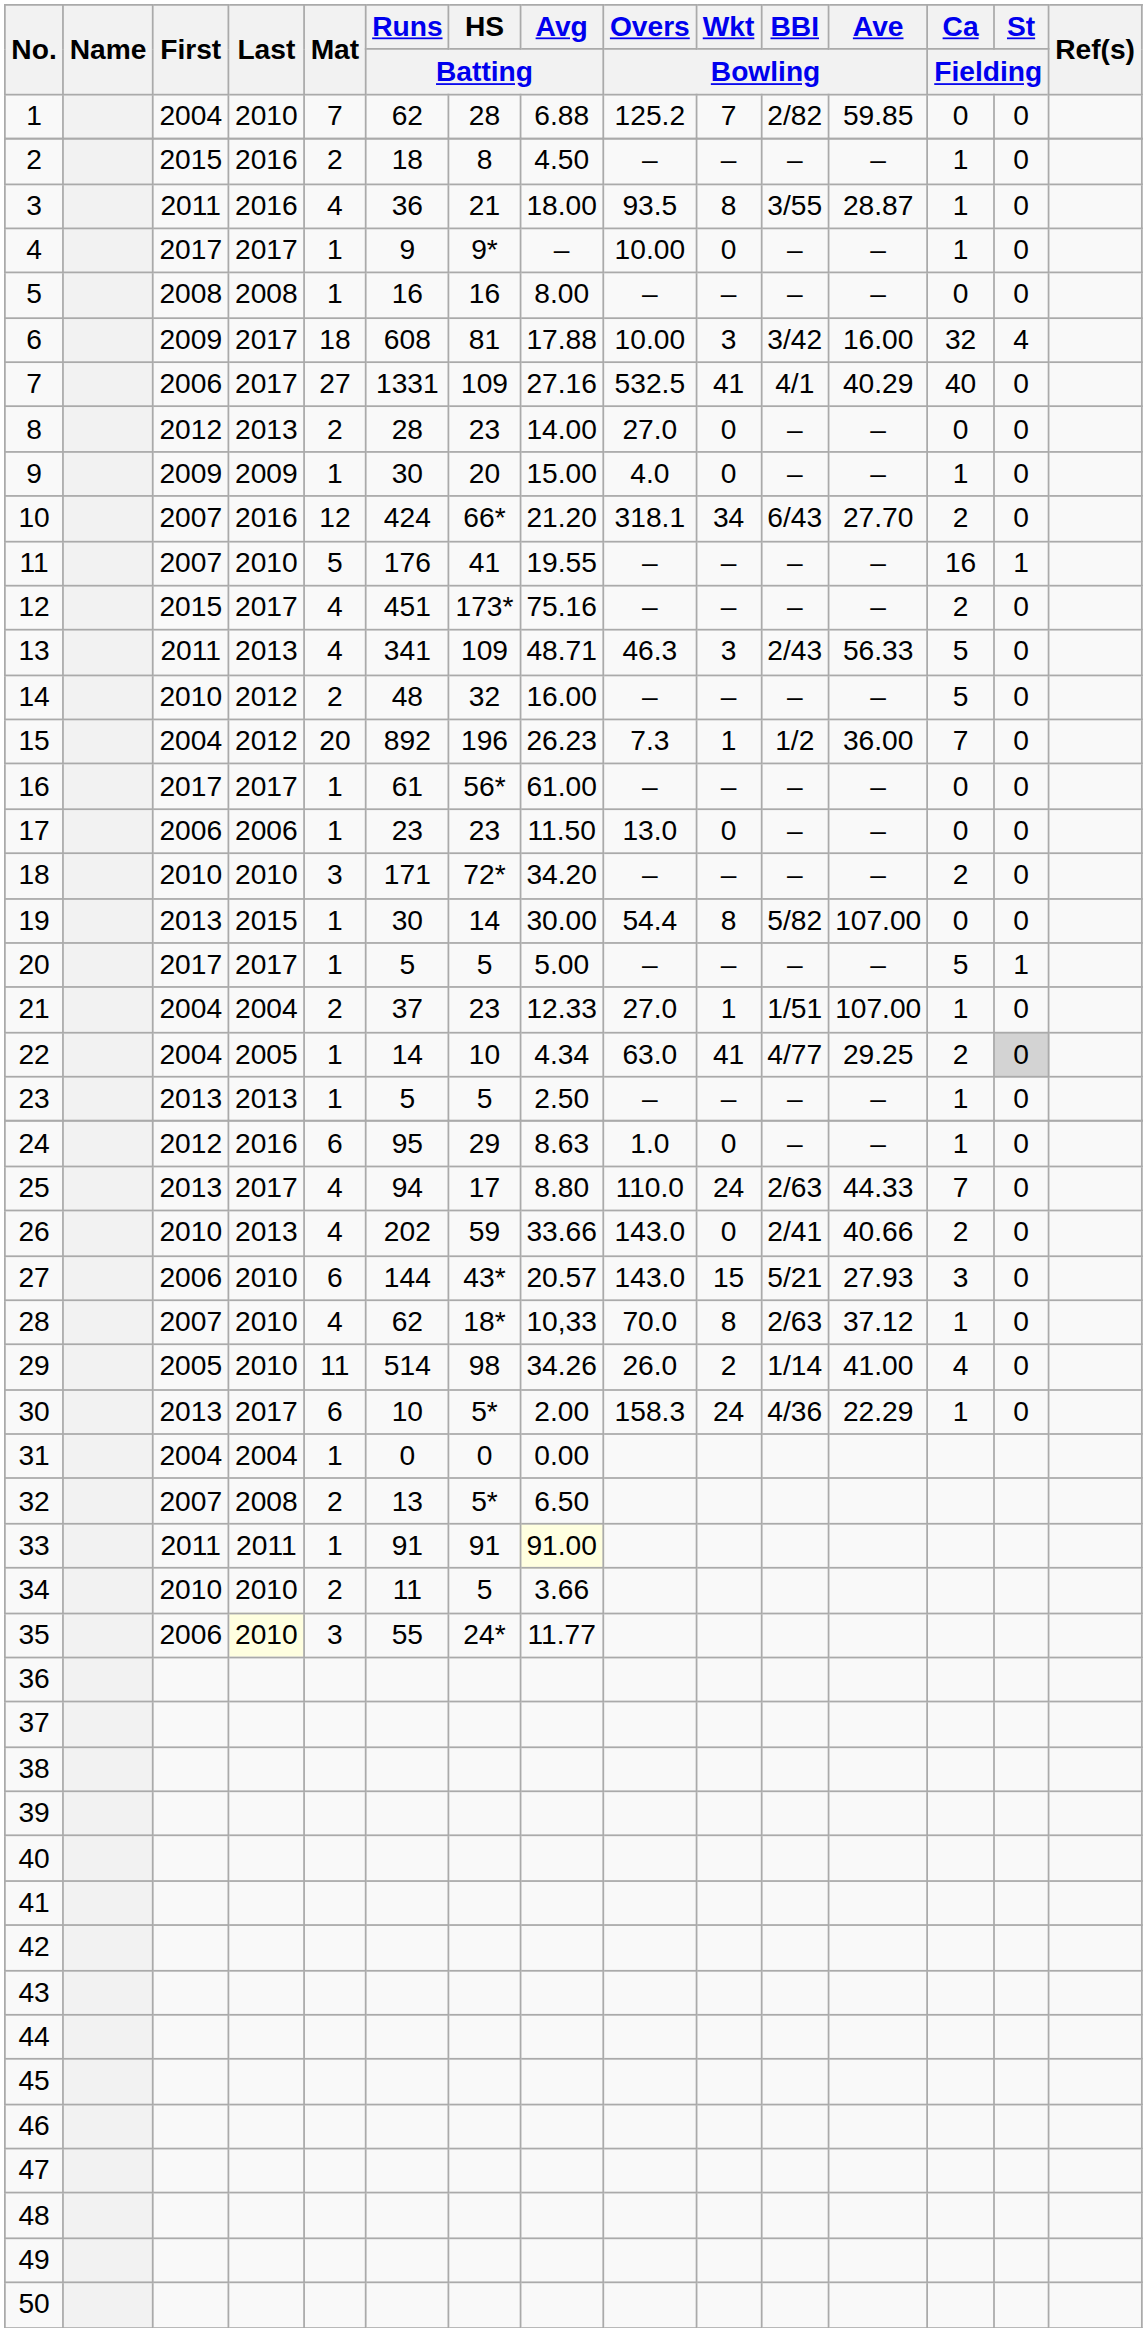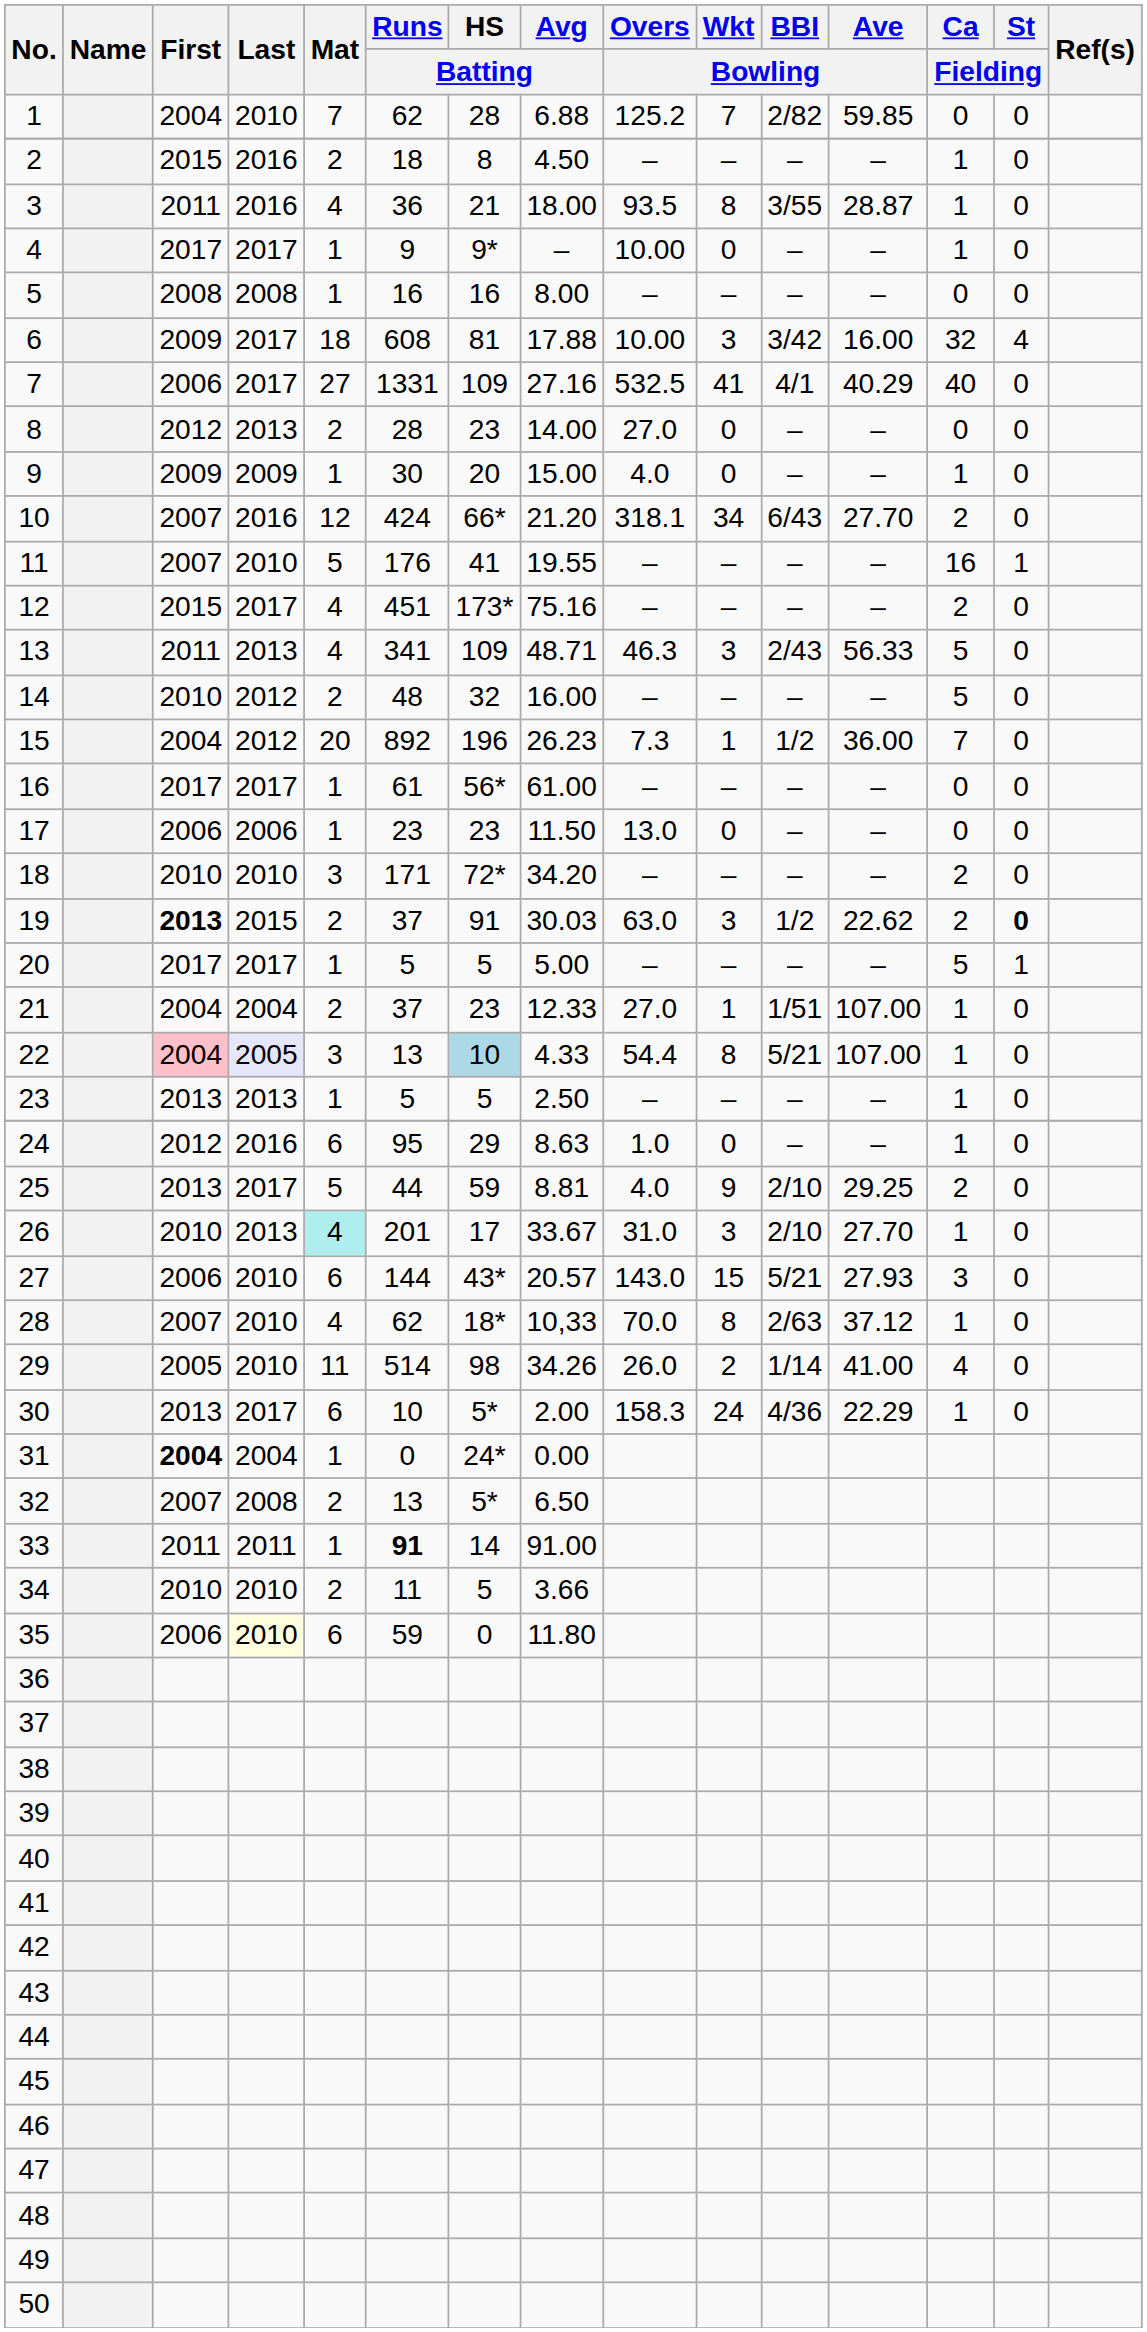19 | First: normal -> bold
19 | Mat: 1 -> 2
19 | Runs / Batting: 30 -> 37
19 | HS / Batting: 14 -> 91
19 | Avg / Batting: 30.00 -> 30.03
19 | Overs / Bowling: 54.4 -> 63.0
19 | Wkt / Bowling: 8 -> 3
19 | BBI / Bowling: 5/82 -> 1/2
19 | Ave / Bowling: 107.00 -> 22.62
19 | Ca / Fielding: 0 -> 2
19 | St / Fielding: normal -> bold
22 | First: no background -> pink background
22 | Last: no background -> lavender background
22 | Mat: 1 -> 3
22 | Runs / Batting: 14 -> 13
22 | HS / Batting: no background -> lightblue background
22 | Avg / Batting: 4.34 -> 4.33
22 | Overs / Bowling: 63.0 -> 54.4
22 | Wkt / Bowling: 41 -> 8
22 | BBI / Bowling: 4/77 -> 5/21
22 | Ave / Bowling: 29.25 -> 107.00
22 | Ca / Fielding: 2 -> 1
22 | St / Fielding: lightgrey background -> no background
25 | Mat: 4 -> 5
25 | Runs / Batting: 94 -> 44
25 | HS / Batting: 17 -> 59
25 | Avg / Batting: 8.80 -> 8.81
25 | Overs / Bowling: 110.0 -> 4.0
25 | Wkt / Bowling: 24 -> 9
25 | BBI / Bowling: 2/63 -> 2/10
25 | Ave / Bowling: 44.33 -> 29.25
25 | Ca / Fielding: 7 -> 2
26 | Mat: no background -> paleturquoise background
26 | Runs / Batting: 202 -> 201
26 | HS / Batting: 59 -> 17
26 | Avg / Batting: 33.66 -> 33.67
26 | Overs / Bowling: 143.0 -> 31.0
26 | Wkt / Bowling: 0 -> 3
26 | BBI / Bowling: 2/41 -> 2/10
26 | Ave / Bowling: 40.66 -> 27.70
26 | Ca / Fielding: 2 -> 1
31 | First: normal -> bold
31 | HS / Batting: 0 -> 24*
33 | Runs / Batting: normal -> bold
33 | HS / Batting: 91 -> 14
33 | Avg / Batting: lightyellow background -> no background
35 | Mat: 3 -> 6
35 | Runs / Batting: 55 -> 59
35 | HS / Batting: 24* -> 0
35 | Avg / Batting: 11.77 -> 11.80
